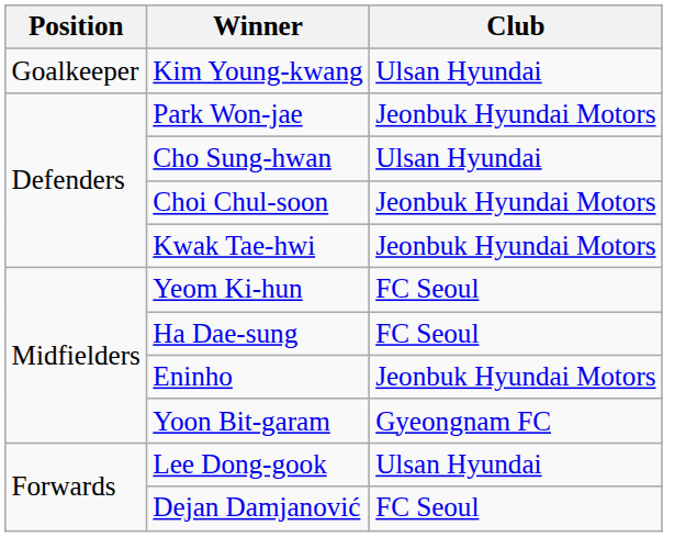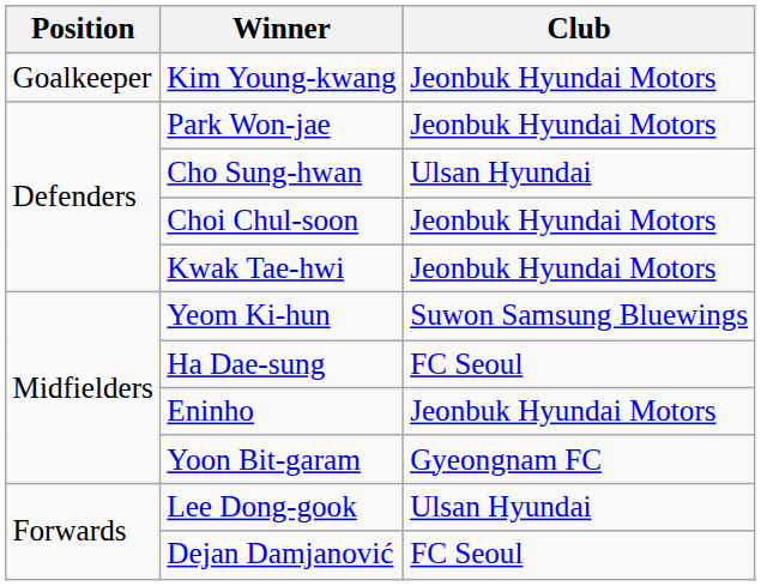Kim Young-kwang | Club: Ulsan Hyundai -> Jeonbuk Hyundai Motors
Yeom Ki-hun | Club: FC Seoul -> Suwon Samsung Bluewings
